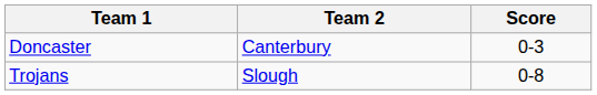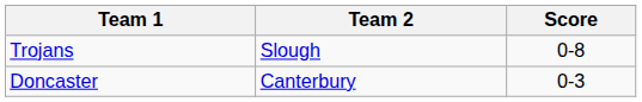rows swapped: Doncaster <-> Trojans
